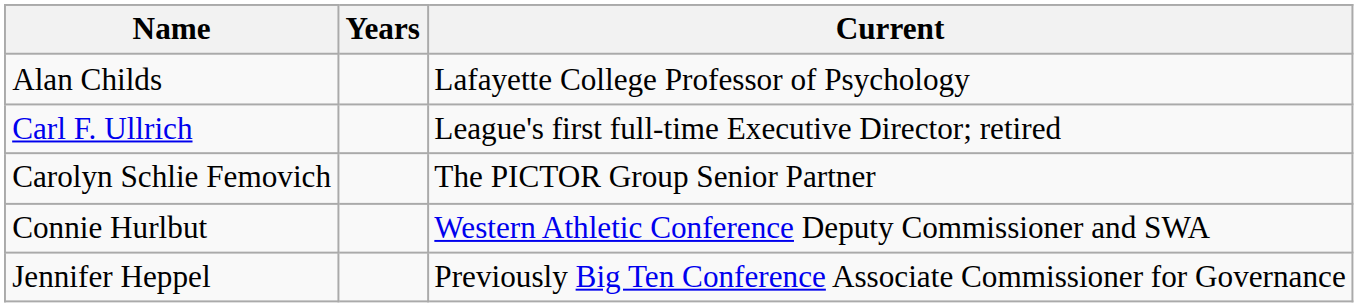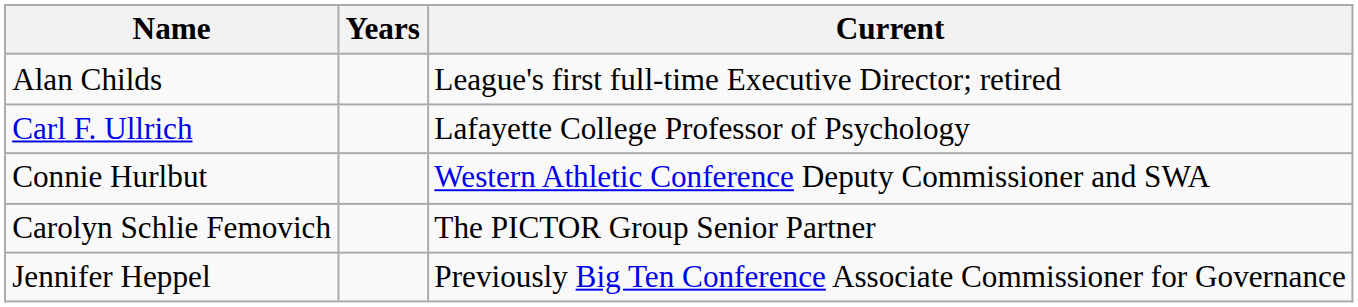Alan Childs | Current: Lafayette College Professor of Psychology -> League's first full-time Executive Director; retired
Carl F. Ullrich | Current: League's first full-time Executive Director; retired -> Lafayette College Professor of Psychology
rows swapped: Connie Hurlbut <-> Carolyn Schlie Femovich
